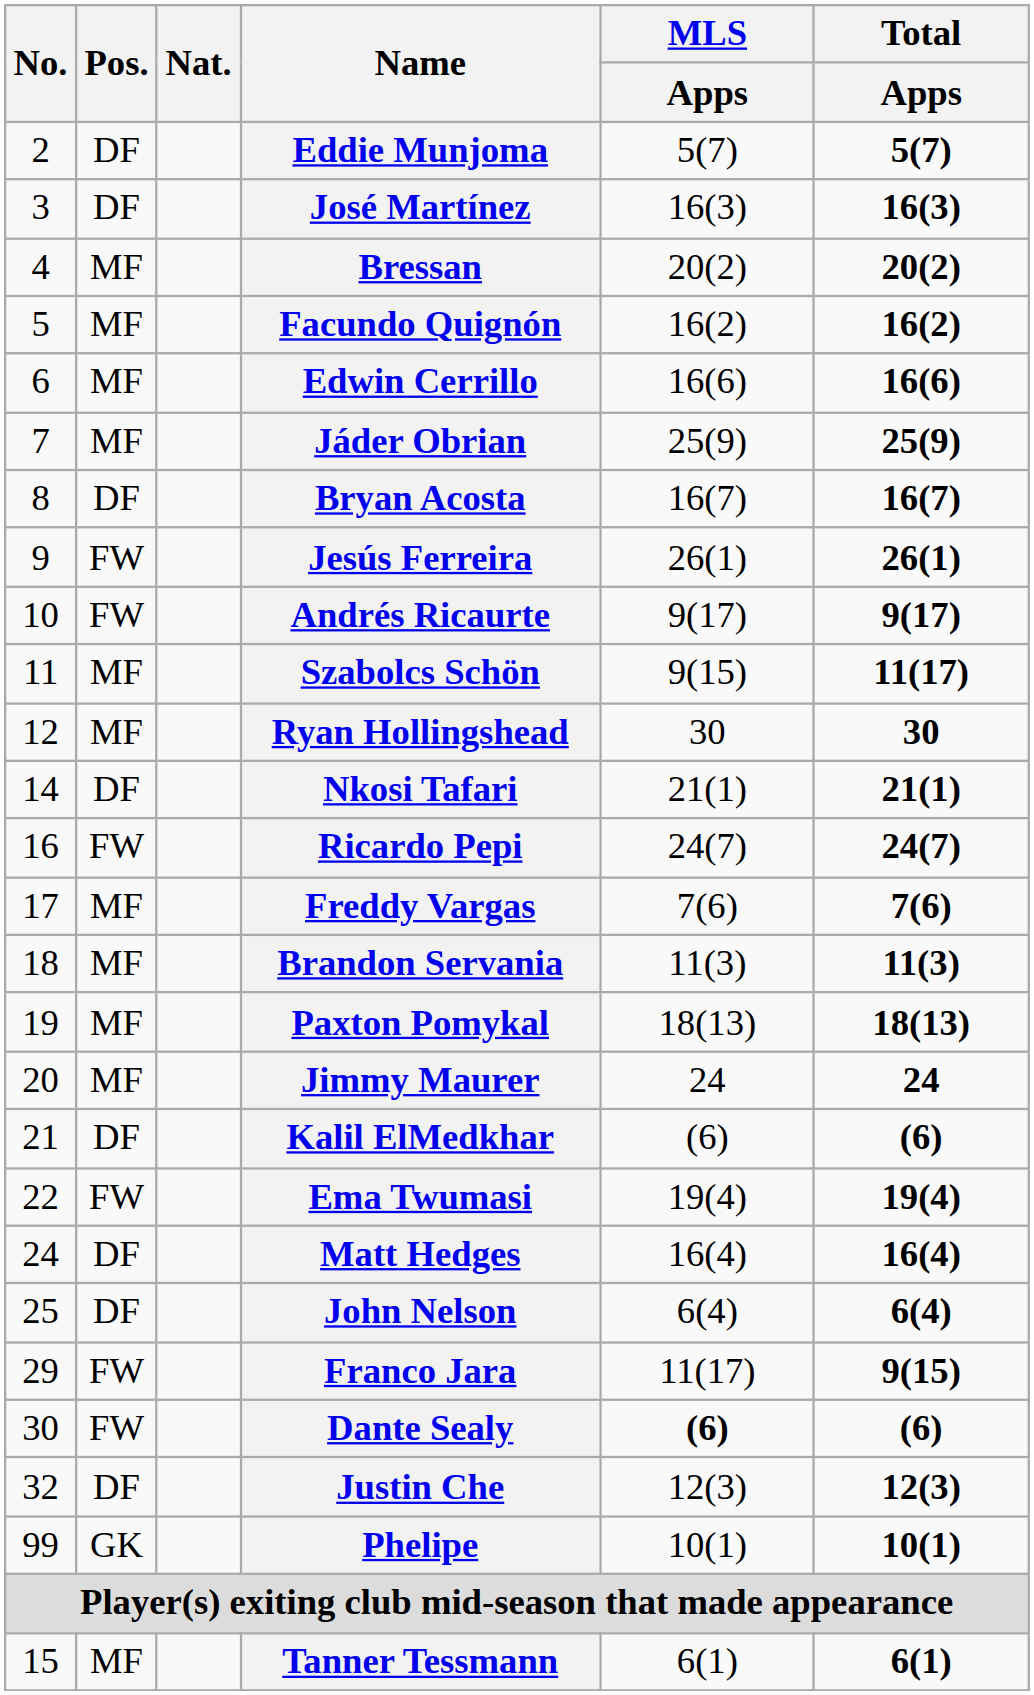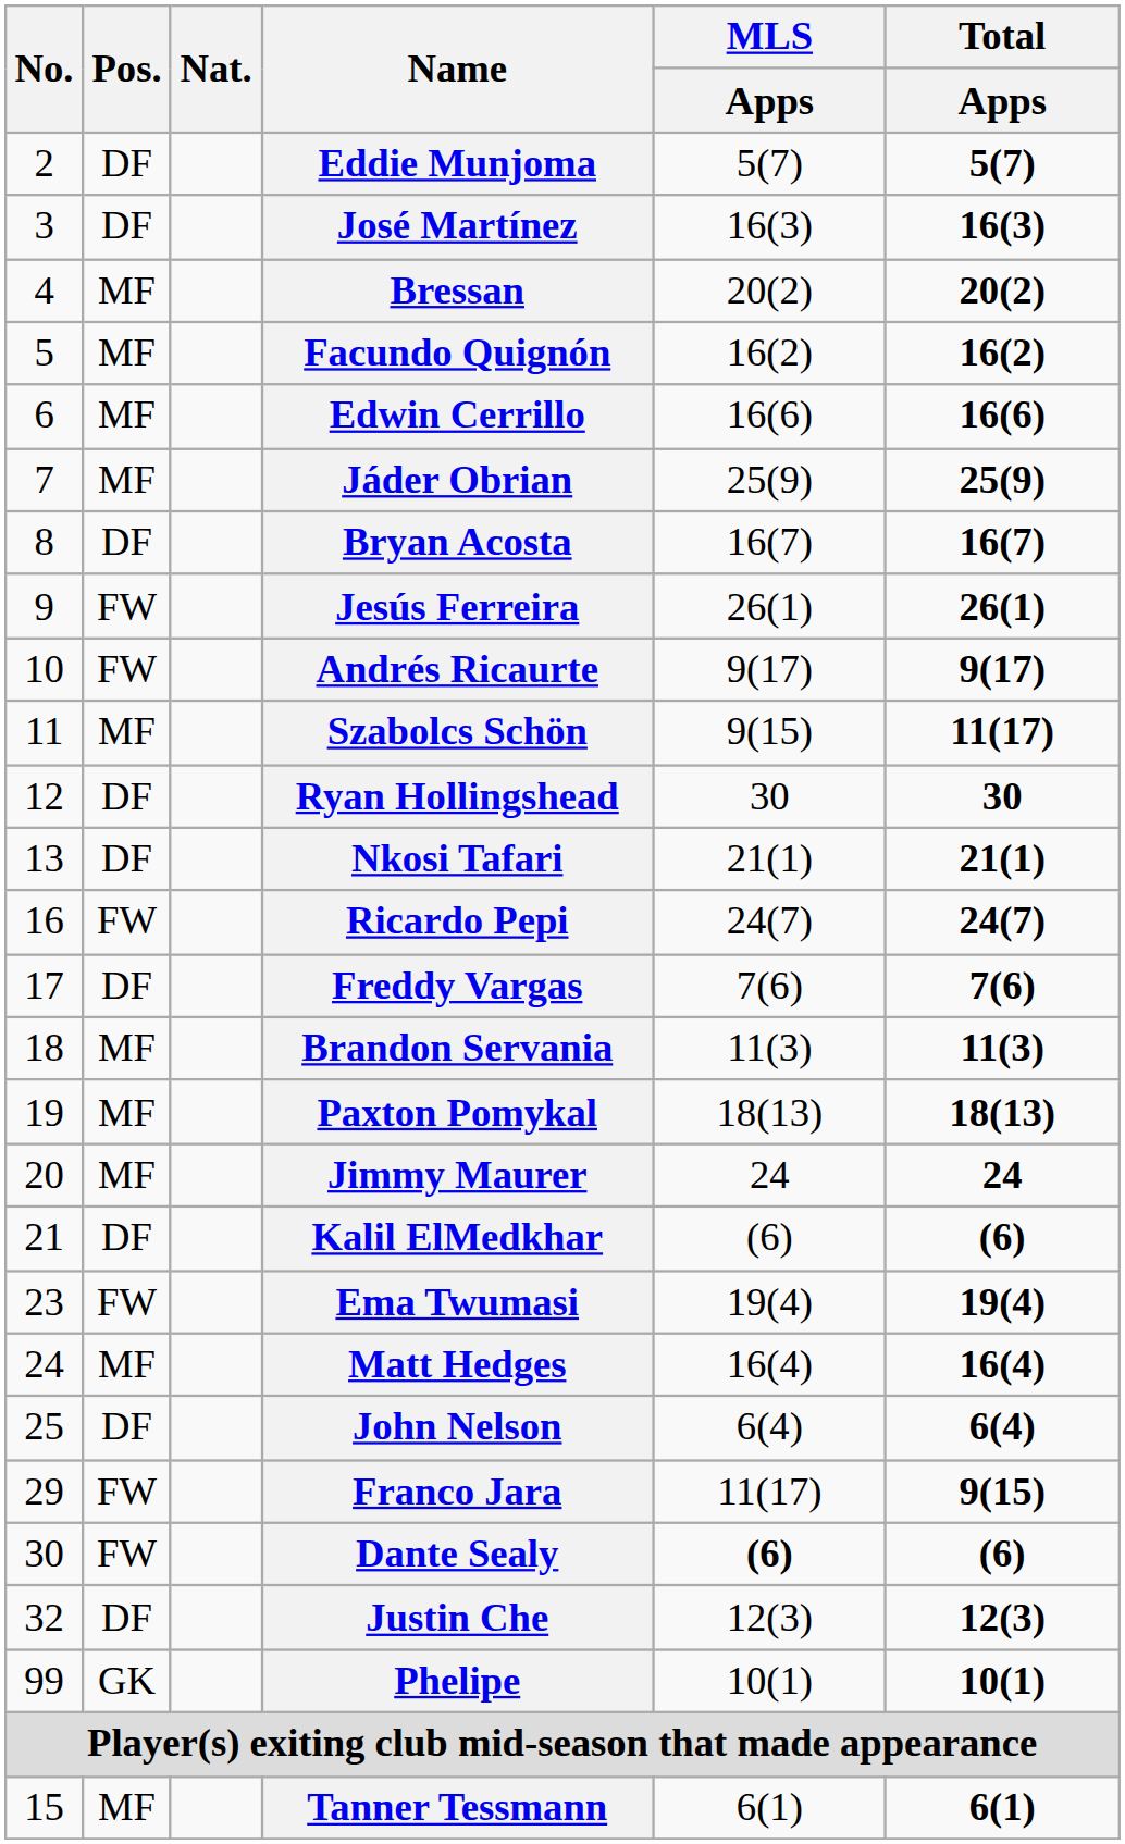Ryan Hollingshead | Pos.: MF -> DF
Nkosi Tafari | No.: 14 -> 13
Freddy Vargas | Pos.: MF -> DF
Ema Twumasi | No.: 22 -> 23
Matt Hedges | Pos.: DF -> MF
